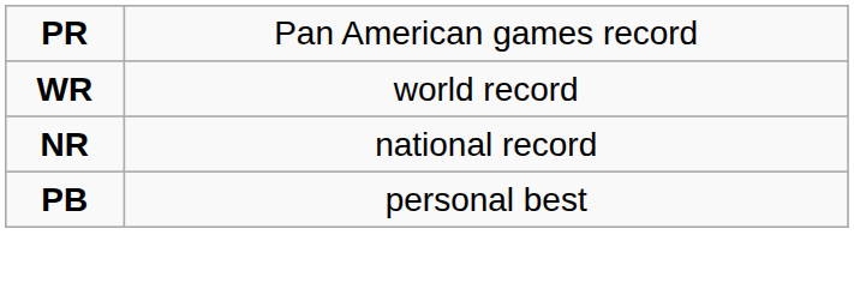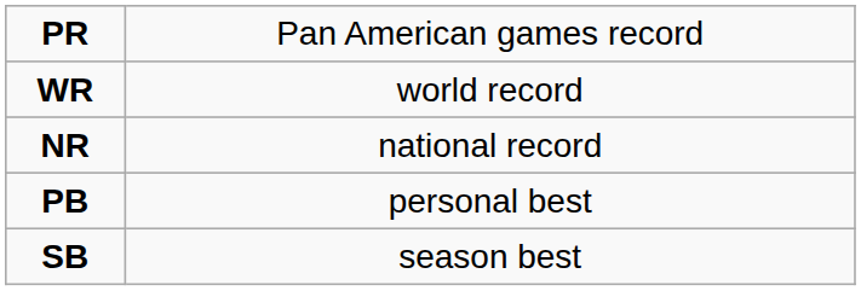+ row: SB | season best
